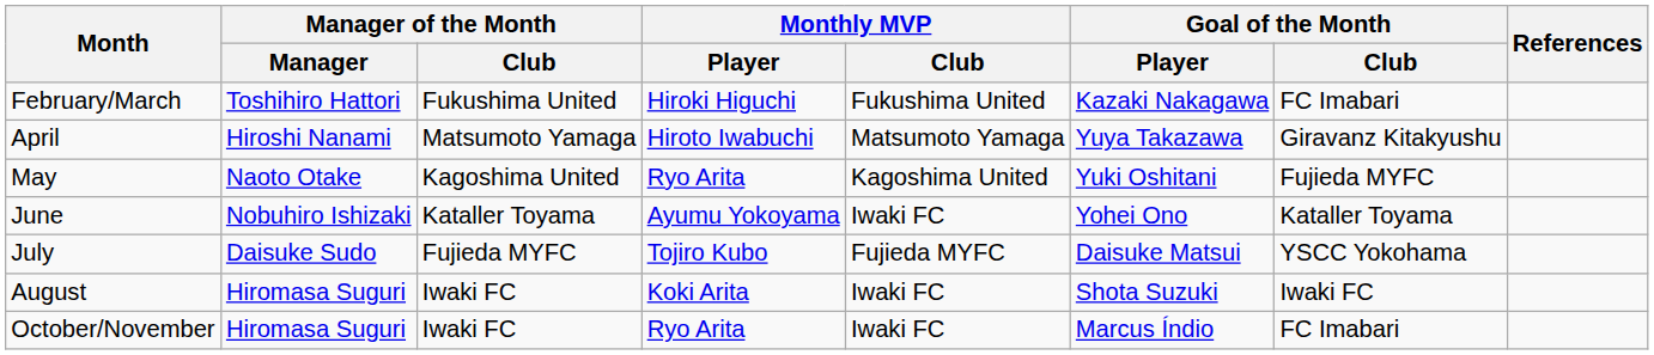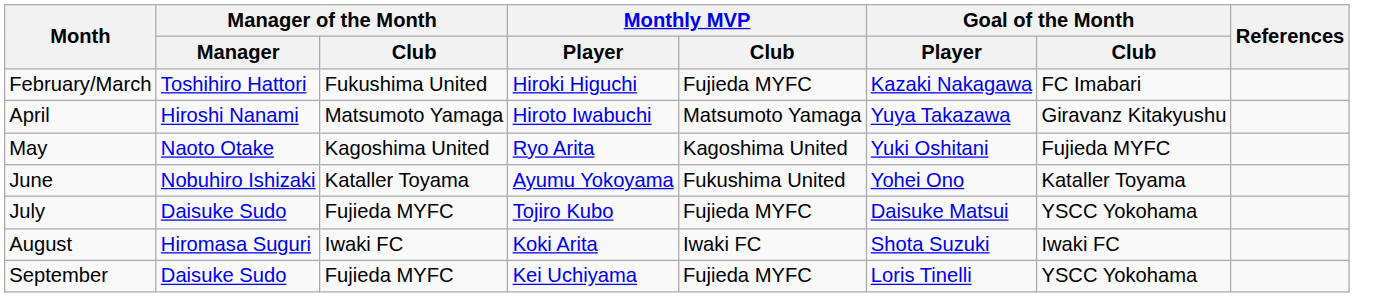February/March | Monthly MVP / Club: Fukushima United -> Fujieda MYFC
June | Monthly MVP / Club: Iwaki FC -> Fukushima United
+ row: September | Daisuke Sudo | Fujieda MYFC | Kei Uchiyama | Fujieda MYFC | Loris Tinelli | YSCC Yokohama
- row: October/November | Hiromasa Suguri | Iwaki FC | Ryo Arita | Iwaki FC | Marcus Índio | FC Imabari
